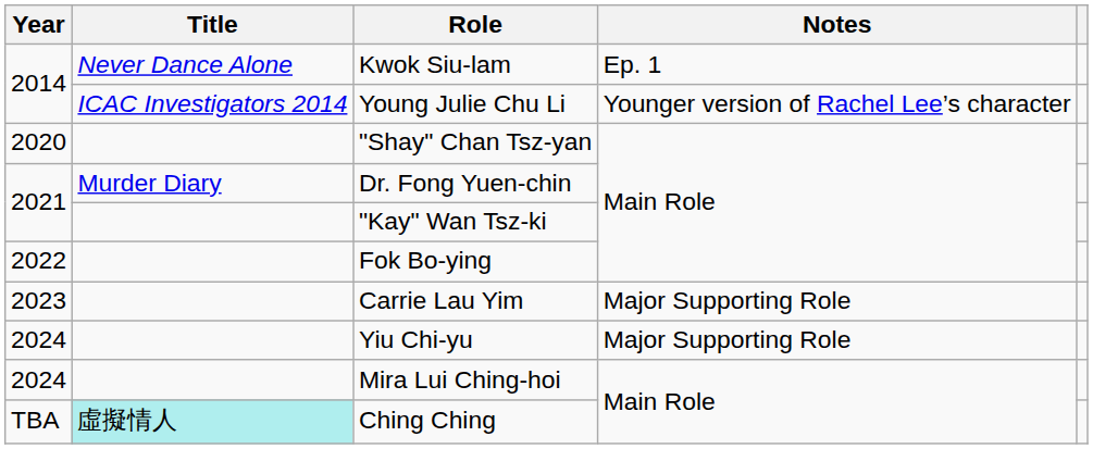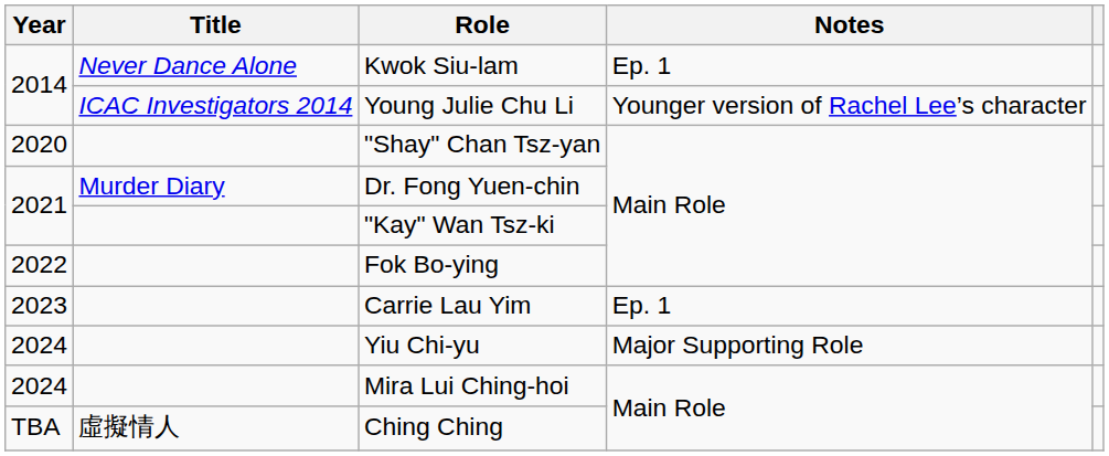Carrie Lau Yim | Notes: Major Supporting Role -> Ep. 1
Ching Ching | Title: paleturquoise background -> no background
